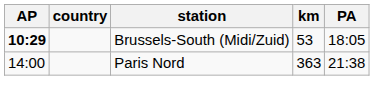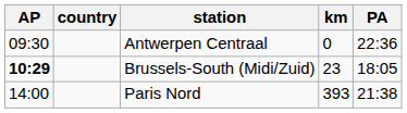+ row: 09:30 | Antwerpen Centraal | 0 | 22:36
Brussels-South (Midi/Zuid) | km: 53 -> 23
Paris Nord | km: 363 -> 393
